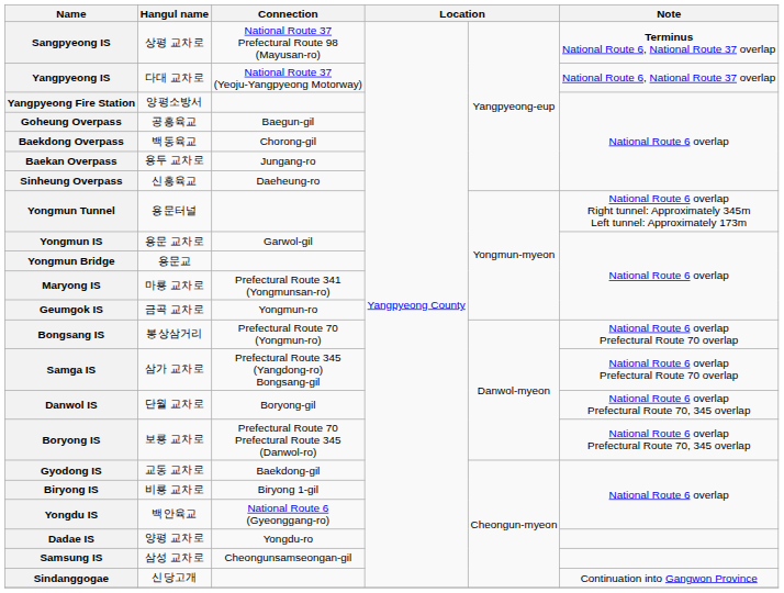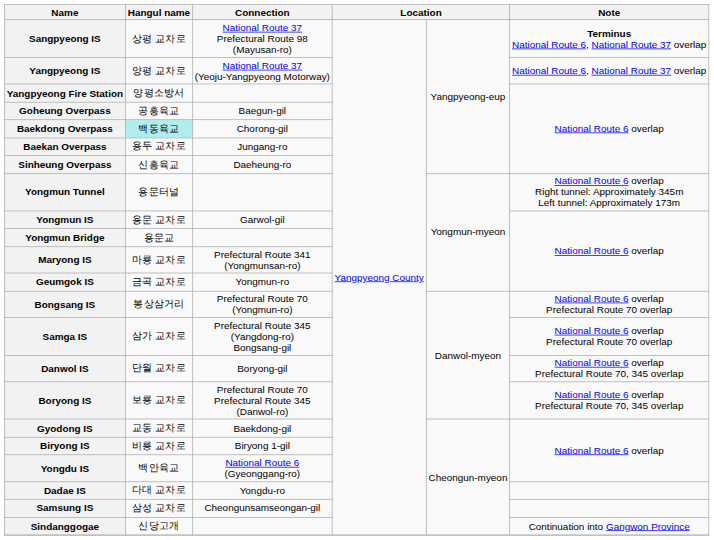Yangpyeong IS | Hangul name: 다대 교차로 -> 양평 교차로
Baekdong Overpass | Hangul name: no background -> paleturquoise background
Dadae IS | Hangul name: 양평 교차로 -> 다대 교차로
